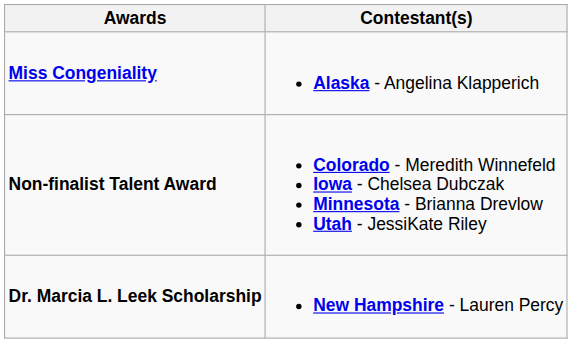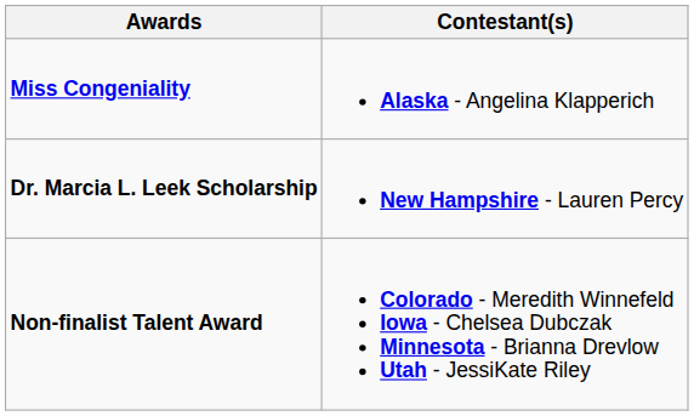rows swapped: Dr. Marcia L. Leek Scholarship <-> Non-finalist Talent Award
